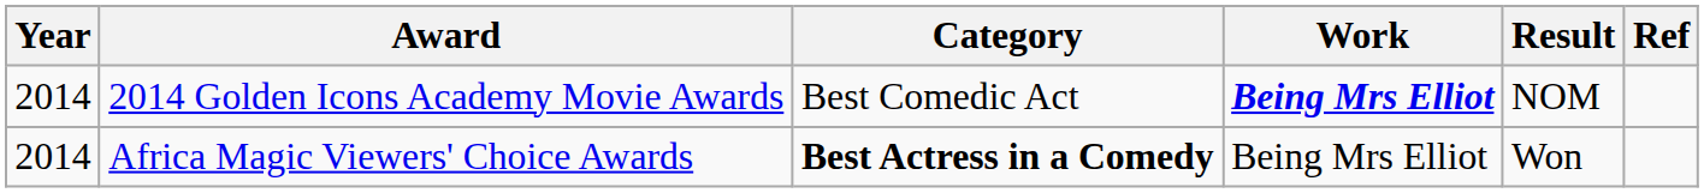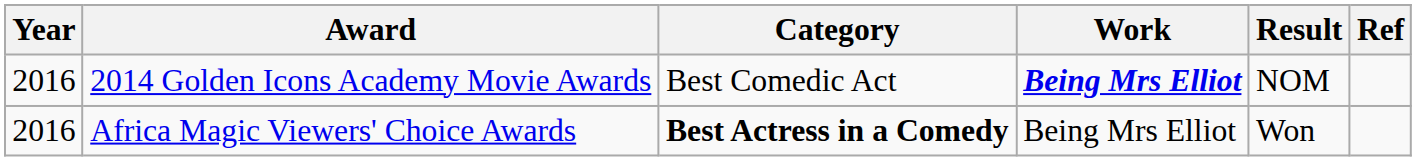2014 Golden Icons Academy Movie Awards | Year: 2014 -> 2016
Africa Magic Viewers' Choice Awards | Year: 2014 -> 2016
